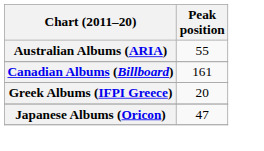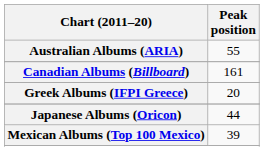Japanese Albums (Oricon) | Peak position: 47 -> 44
+ row: Mexican Albums (Top 100 Mexico) | 39
